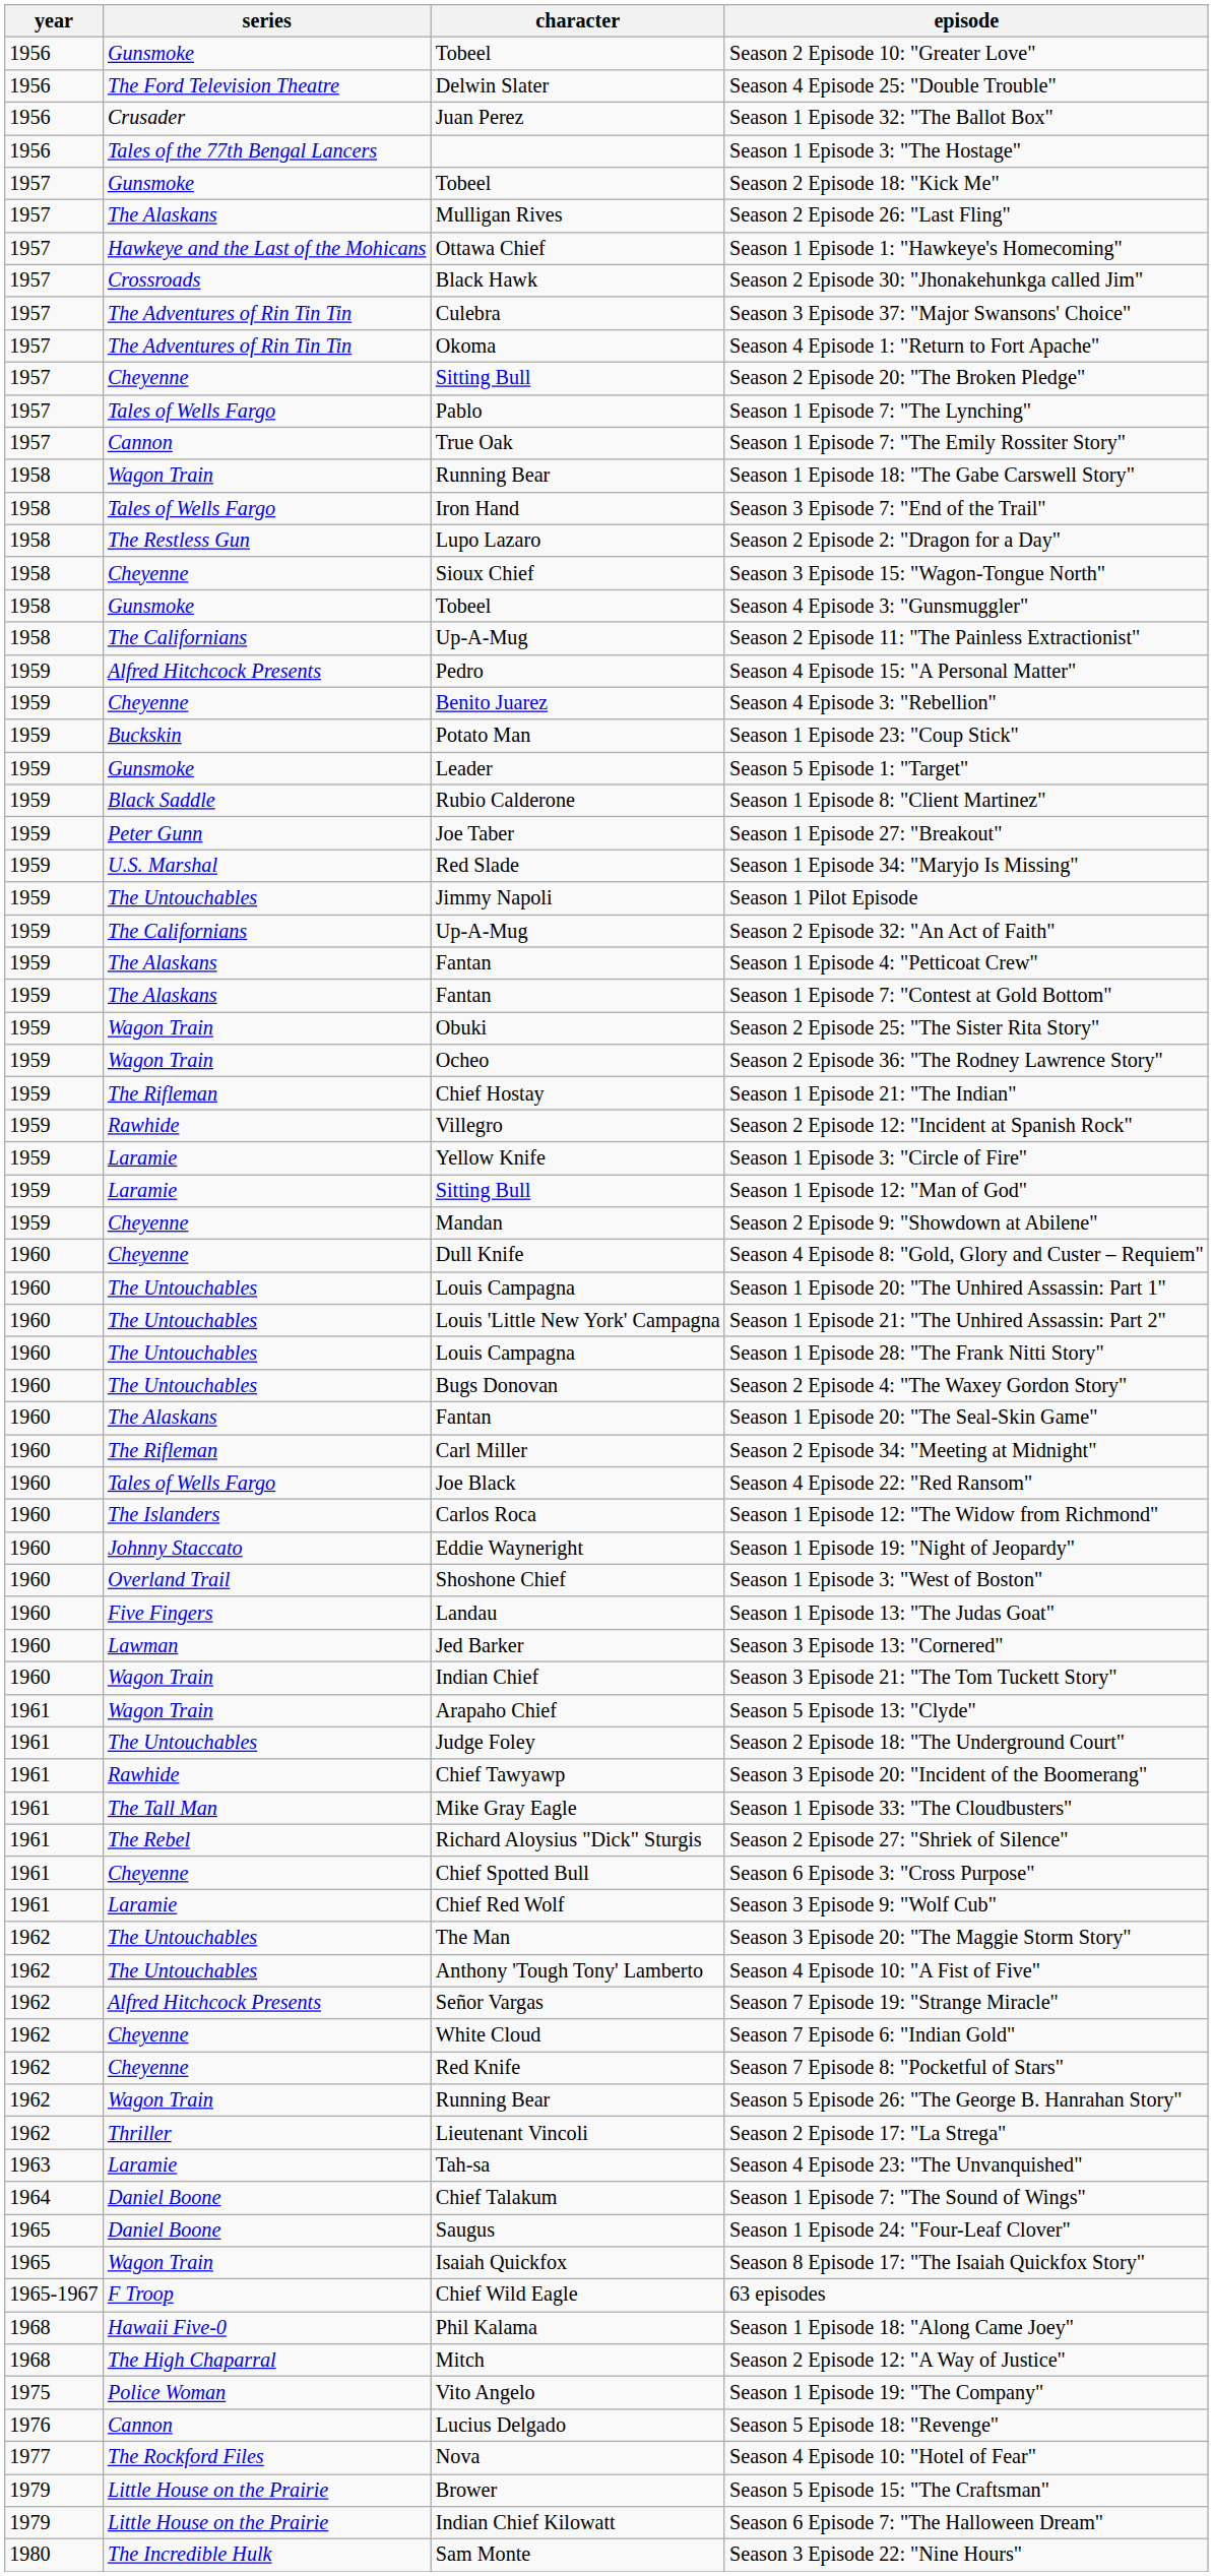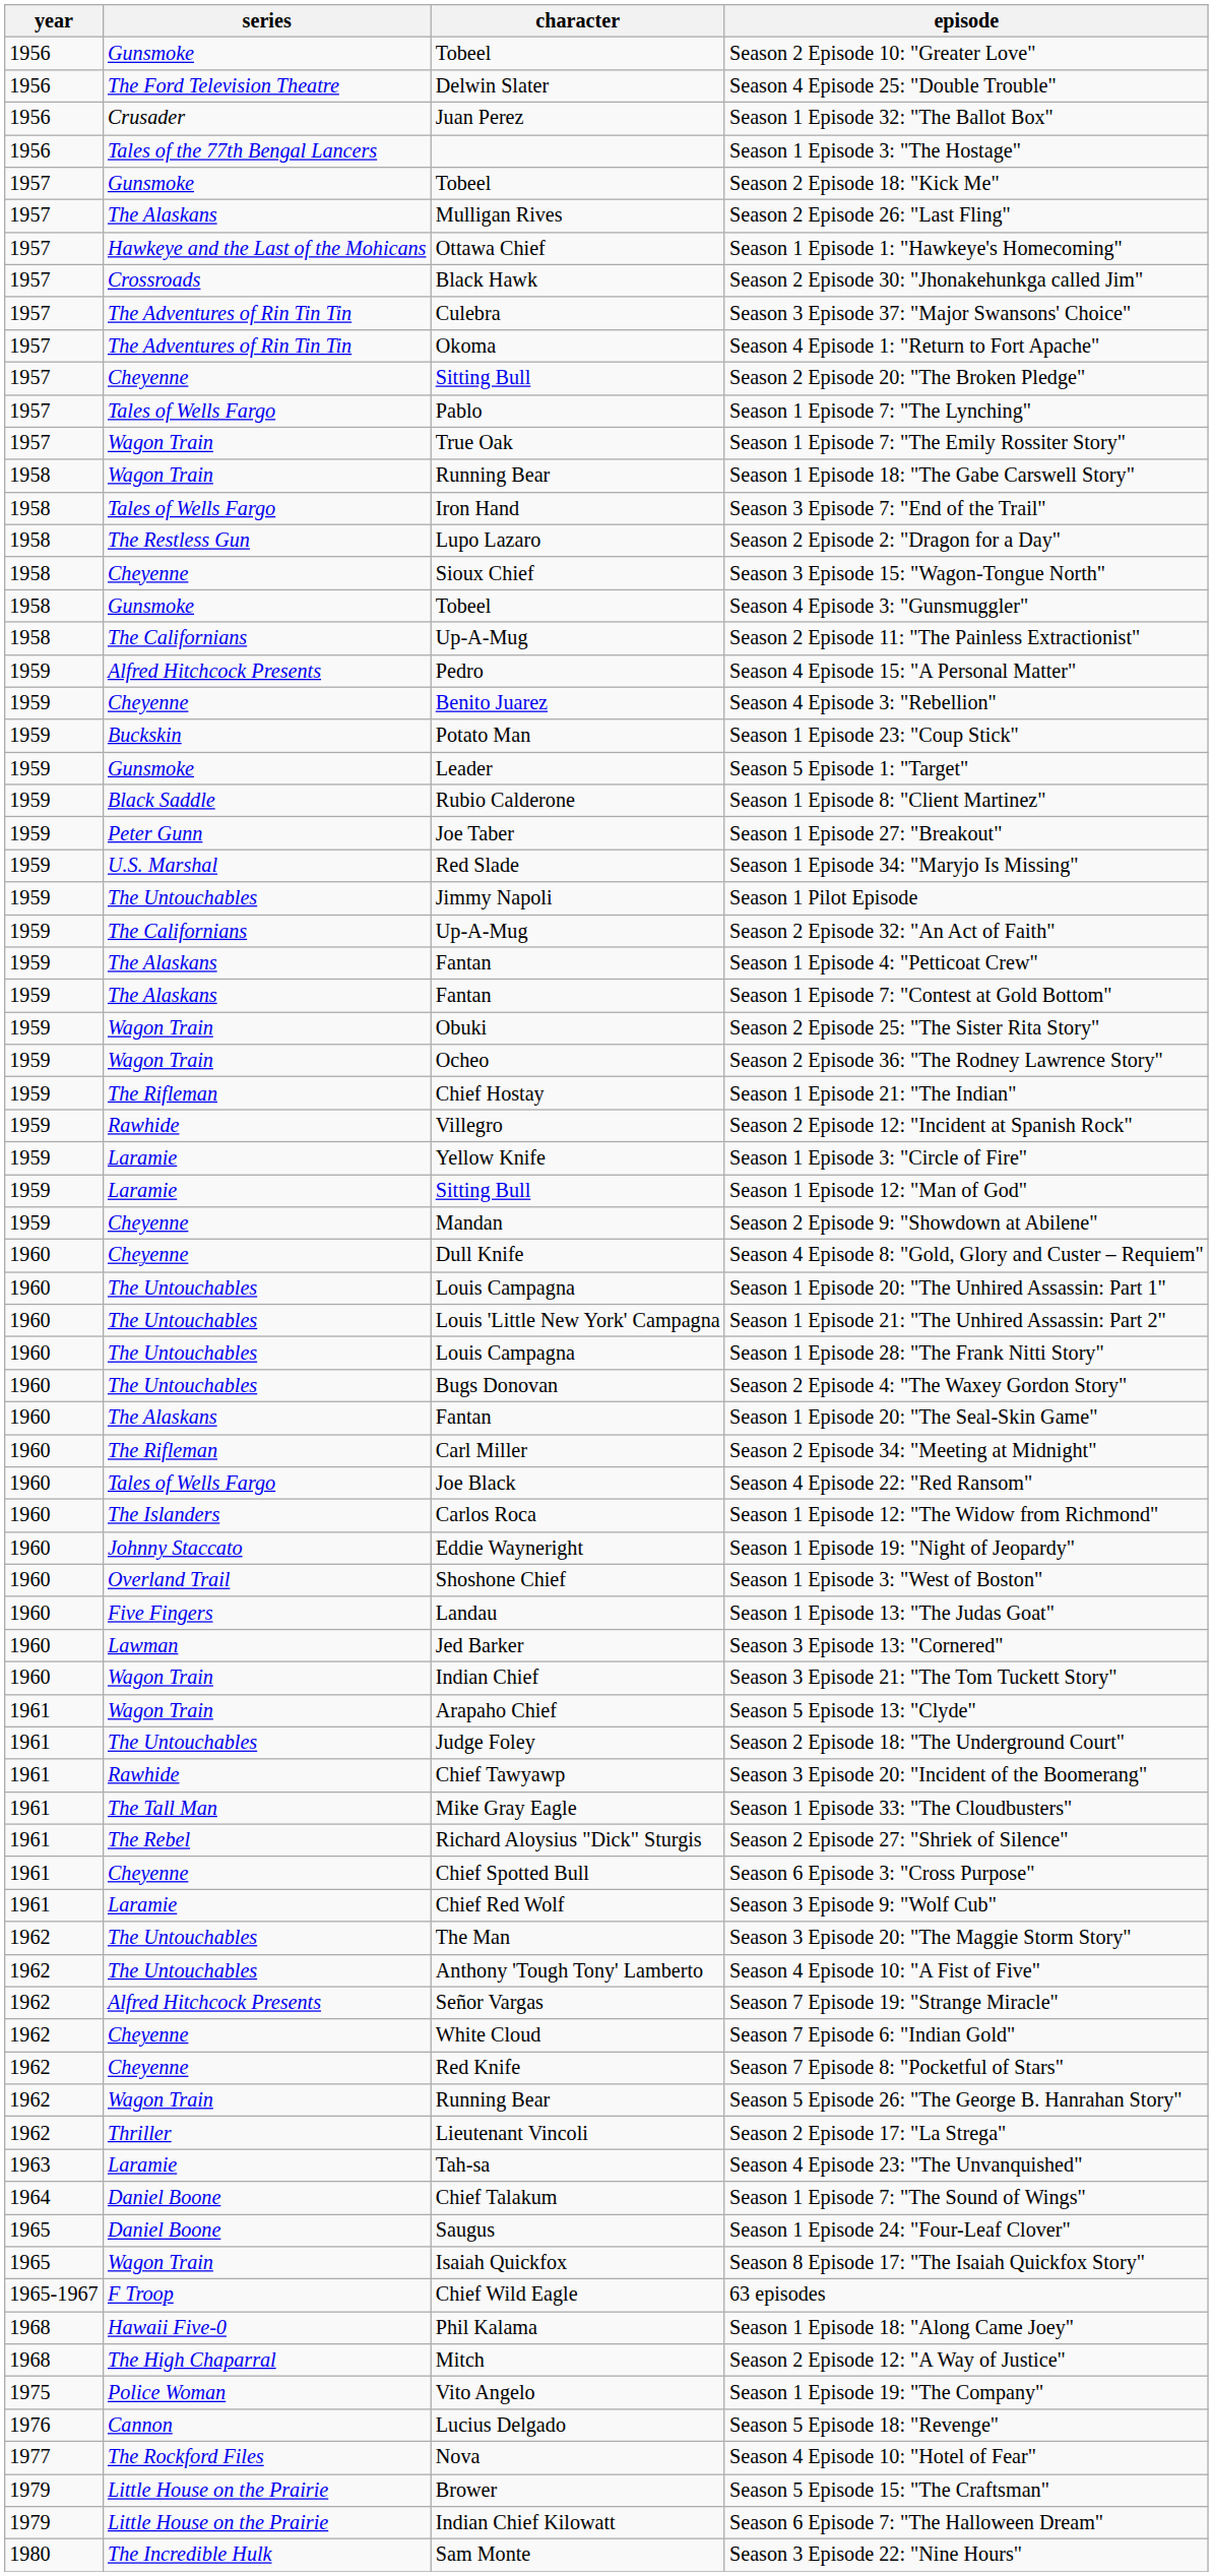Season 1 Episode 7: "The Emily Rossiter Story" | series: Cannon -> Wagon Train
